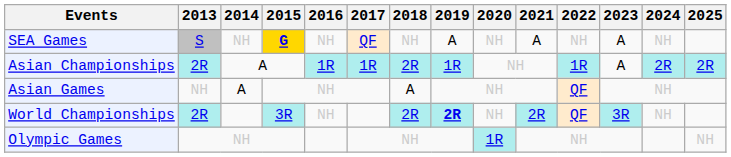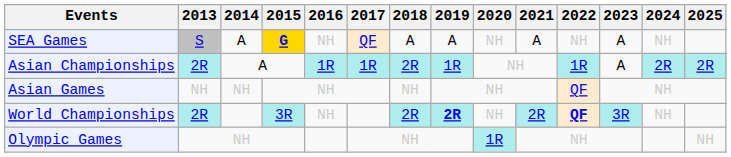SEA Games | 2014: NH -> A
SEA Games | 2018: NH -> A
Asian Games | 2014: A -> NH
Asian Games | 2018: A -> NH
World Championships | 2022: normal -> bold
